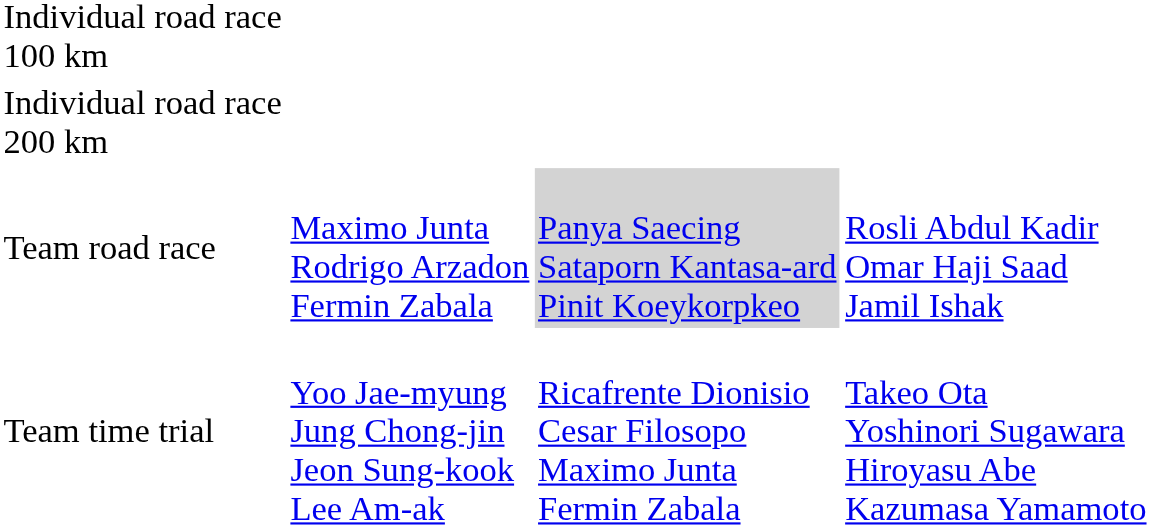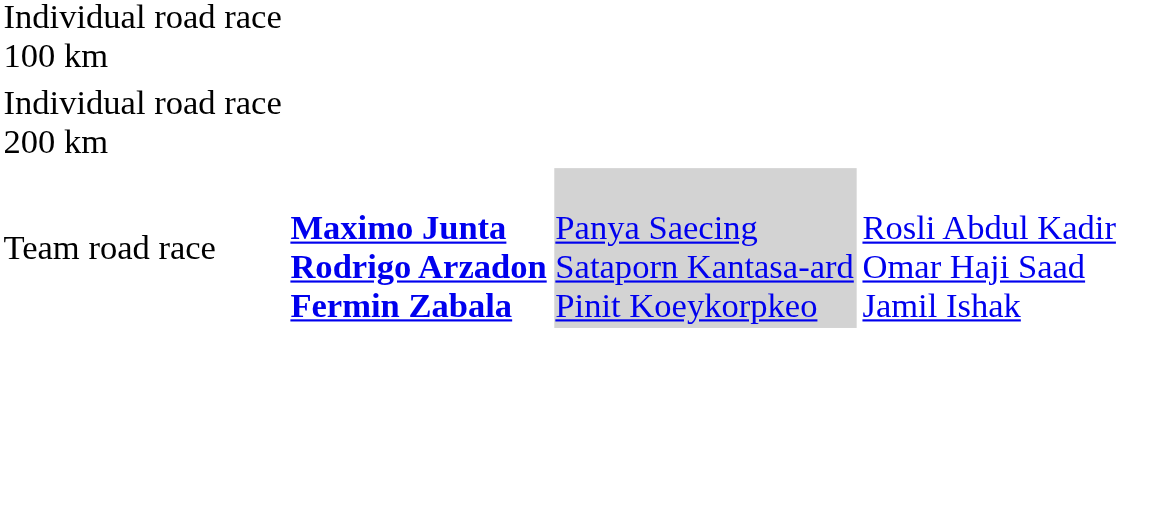Team road race | column 2: normal -> bold
- row: Team time trial | Yoo Jae-myung Jung Chong-jin Jeon Sung-kook Lee Am-ak | Ricafrente Dionisio Cesar Filosopo Maximo Junta Fermin Zabala | Takeo Ota Yoshinori Sugawara Hiroyasu Abe Kazumasa Yamamoto
